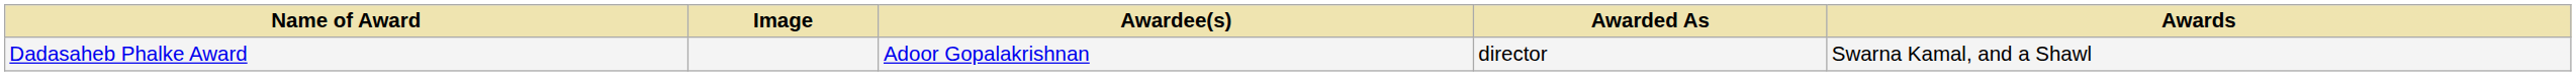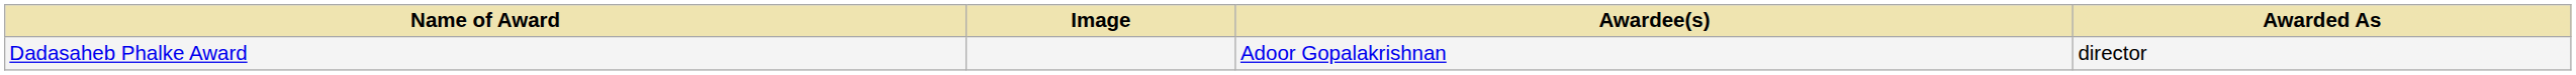- column: Awards | Swarna Kamal, and a Shawl
